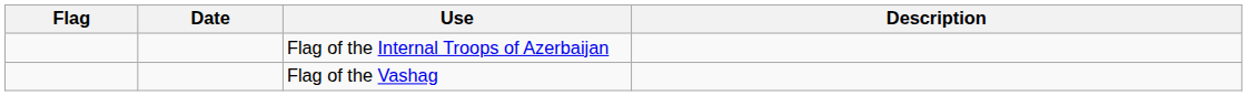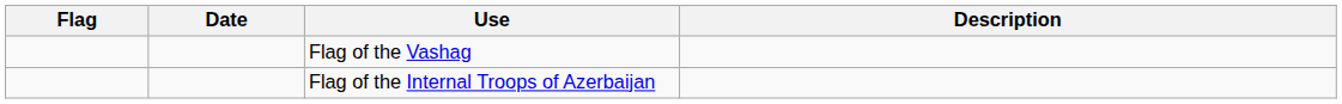rows swapped: Flag of the Internal Troops of Azerbaijan <-> Flag of the Vashag
